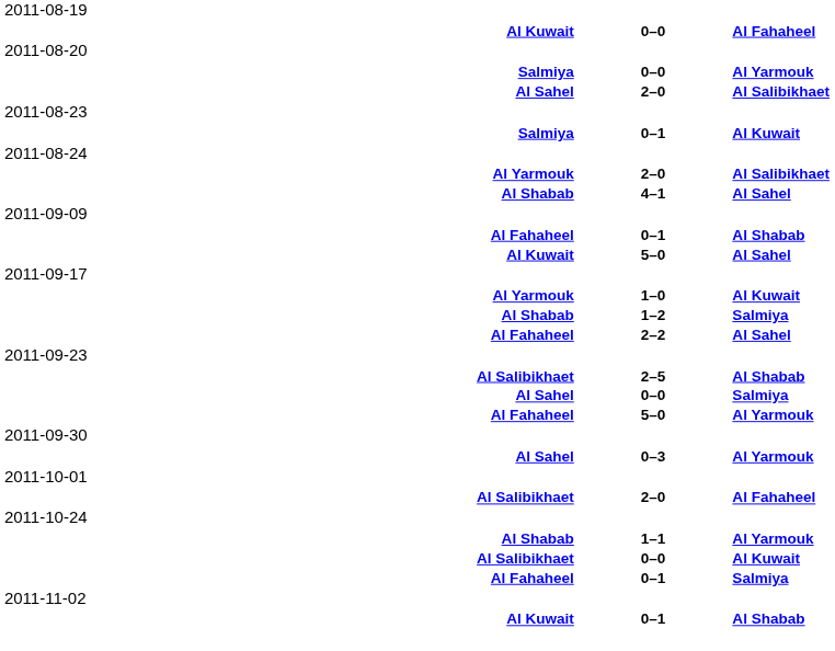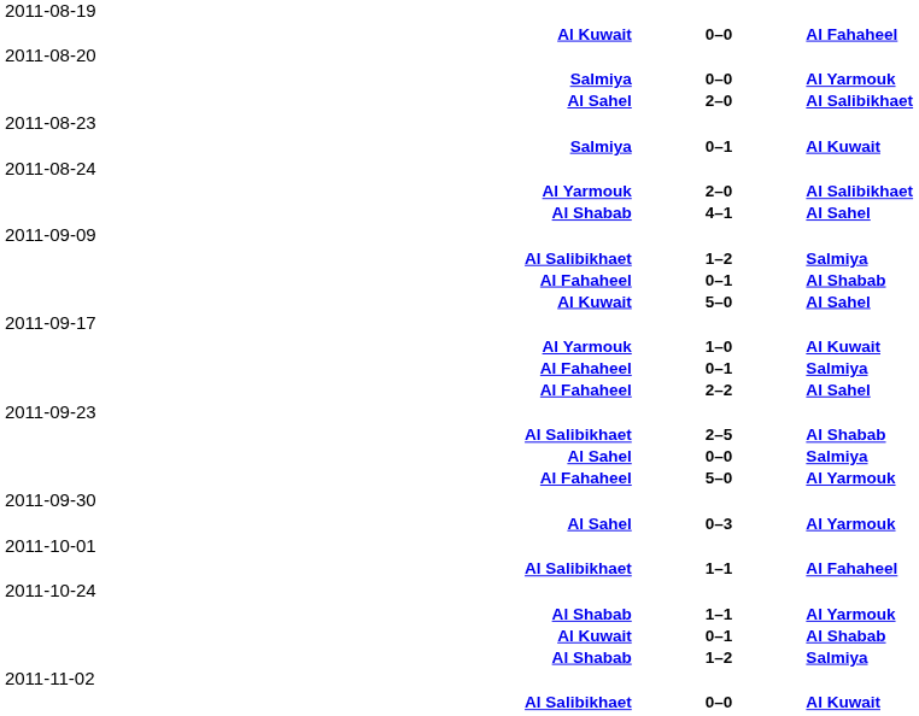+ row: Al Salibikhaet | 1–2 | Salmiya
rows swapped: Al Shabab / Salmiya <-> Al Fahaheel / Salmiya
Al Salibikhaet / Al Fahaheel | column 2: 2–0 -> 1–1
rows swapped: Al Salibikhaet / Al Kuwait <-> Al Kuwait / Al Shabab
